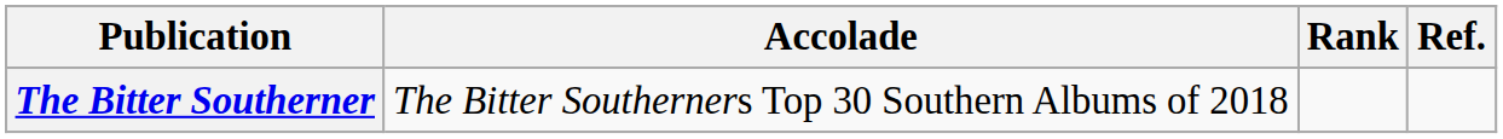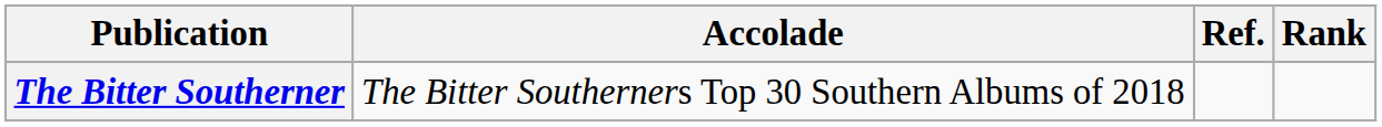columns swapped: Rank <-> Ref.
